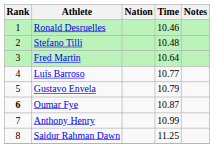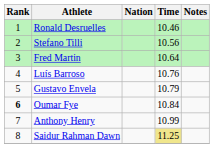Stefano Tilli | Time: 10.48 -> 10.56
Luís Barroso | Time: 10.77 -> 10.76
Oumar Fye | Time: 10.87 -> 10.84
Saidur Rahman Dawn | Time: no background -> khaki background
